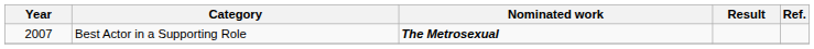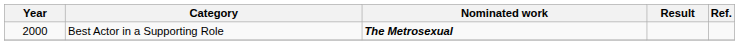Best Actor in a Supporting Role | Year: 2007 -> 2000
